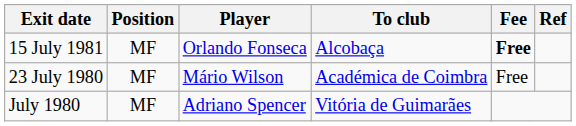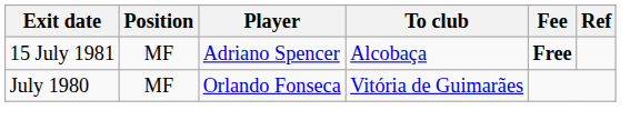15 July 1981 | Player: Orlando Fonseca -> Adriano Spencer
- row: 23 July 1980 | MF | Mário Wilson | Académica de Coimbra | Free
July 1980 | Player: Adriano Spencer -> Orlando Fonseca
